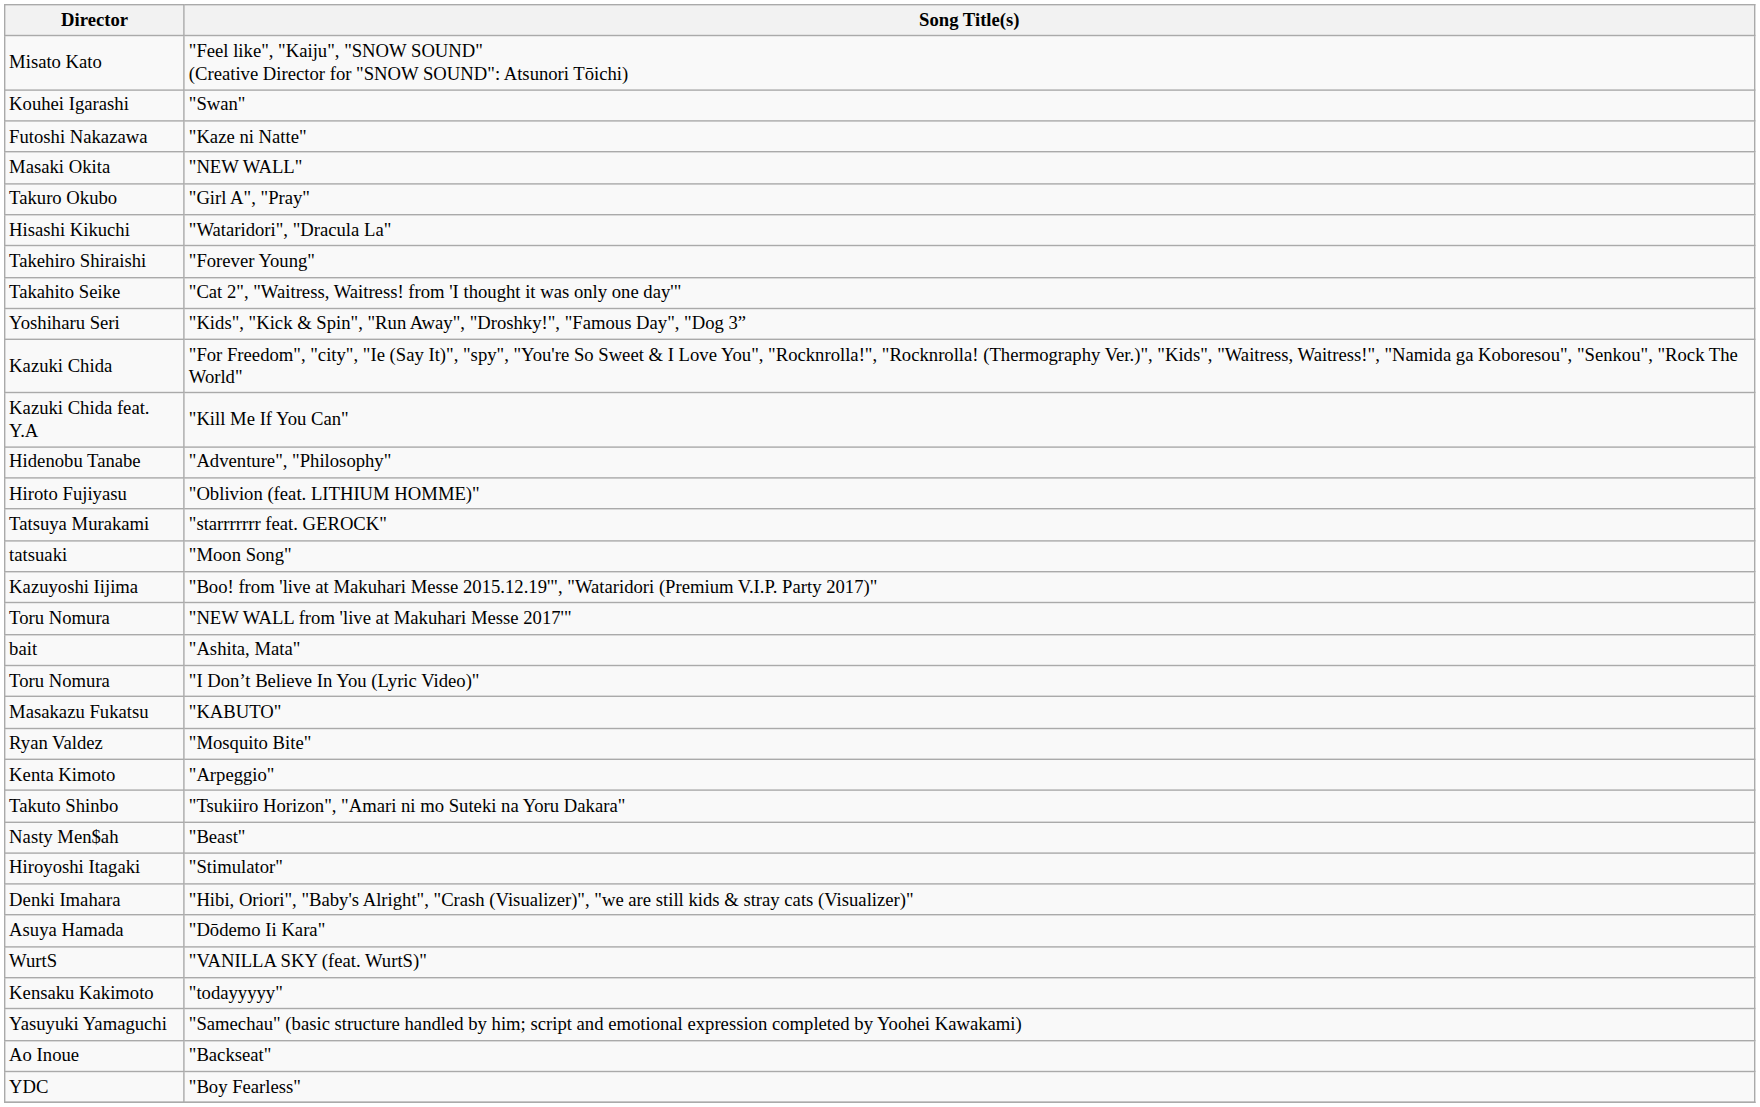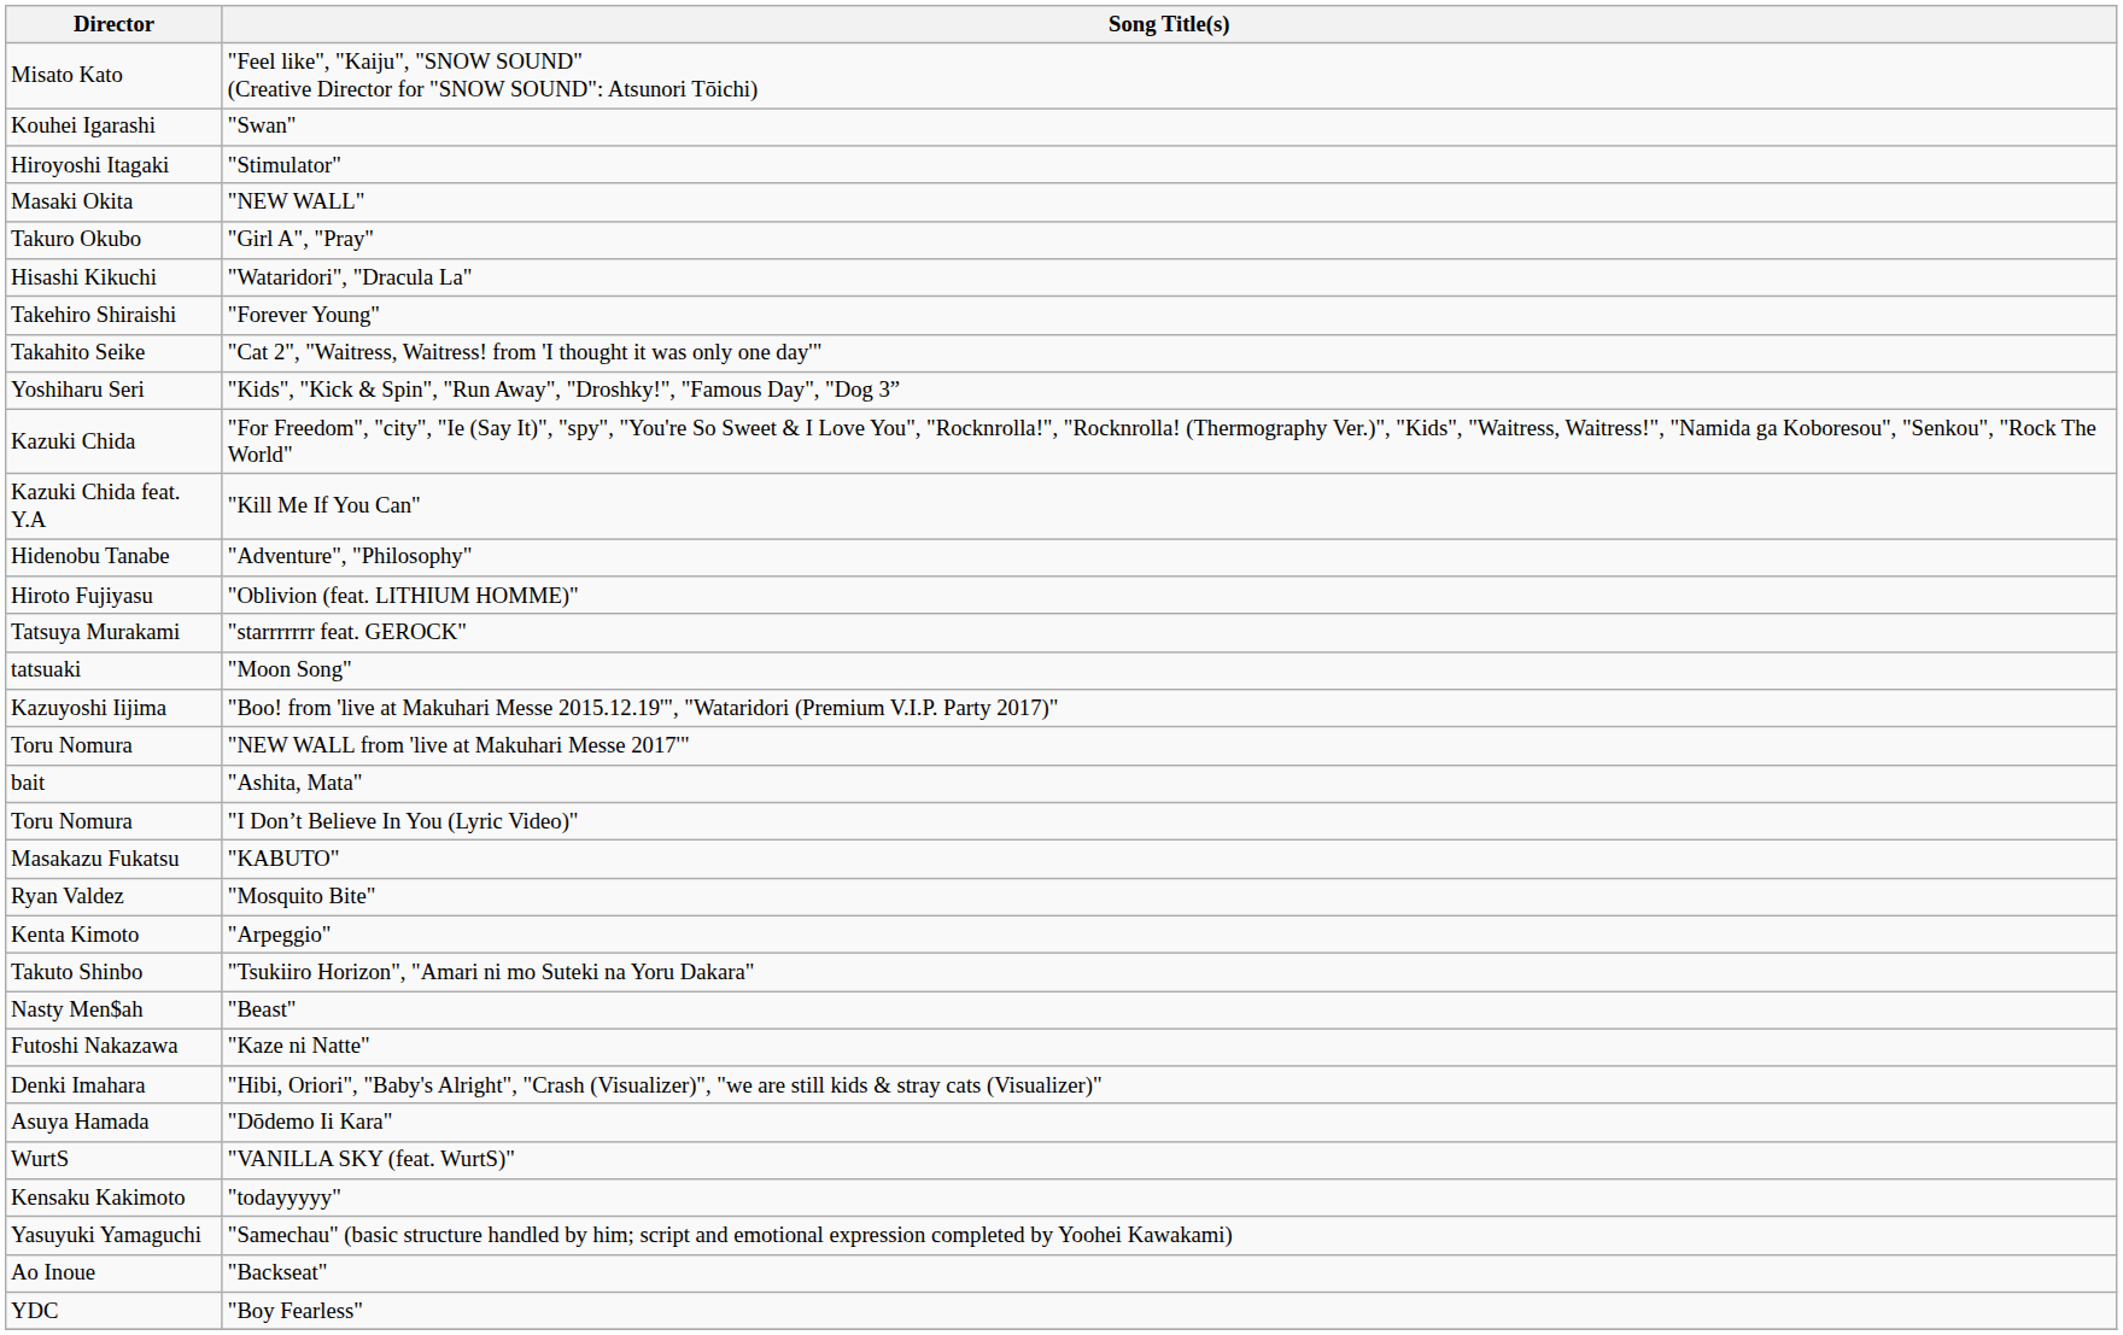rows swapped: "Stimulator" <-> "Kaze ni Natte"
